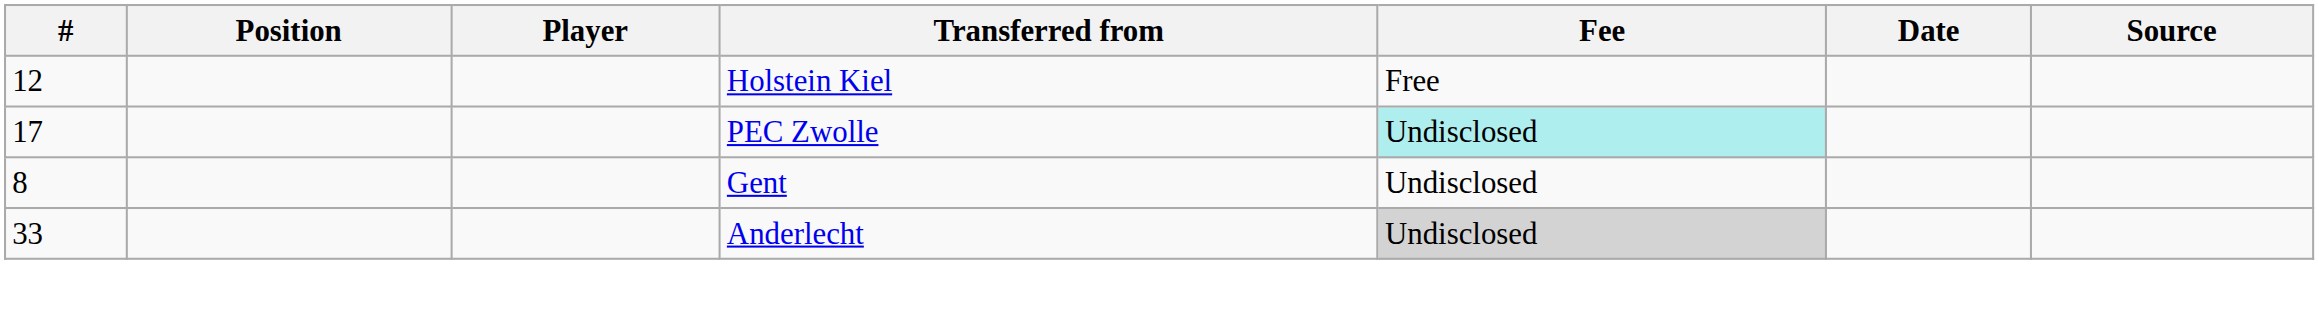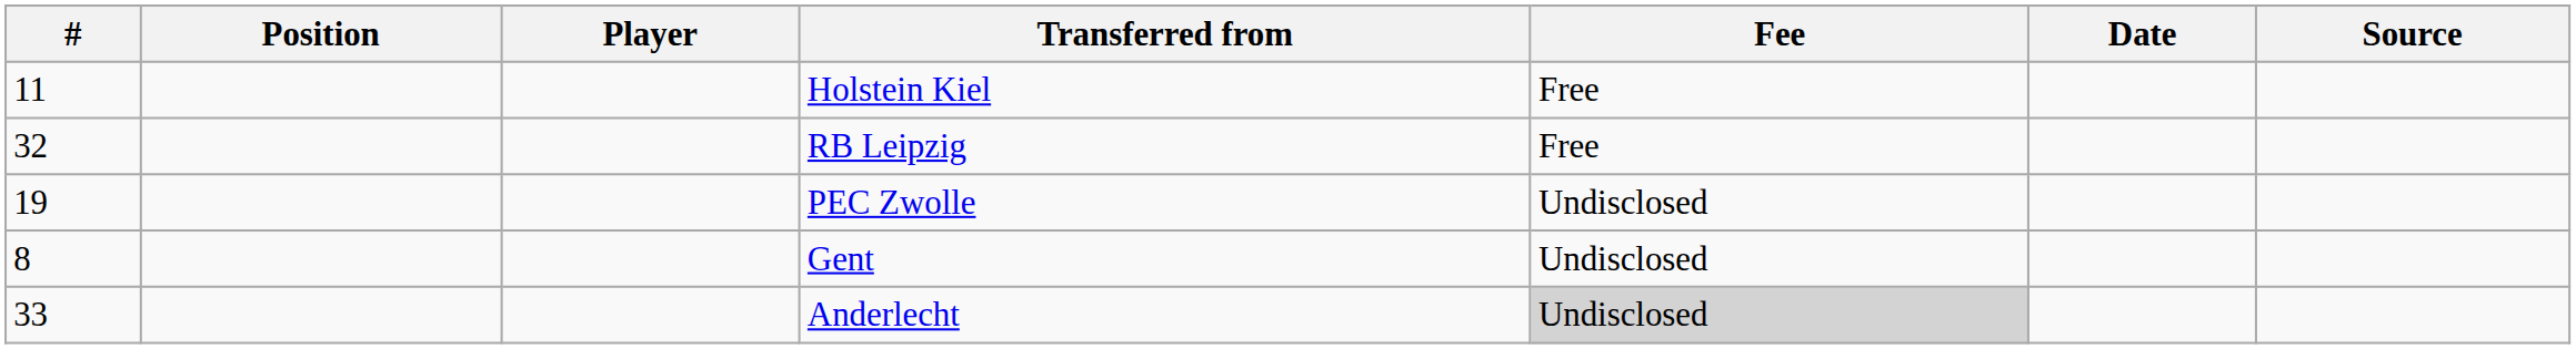Holstein Kiel | #: 12 -> 11
+ row: 32 | RB Leipzig | Free
PEC Zwolle | #: 17 -> 19
PEC Zwolle | Fee: paleturquoise background -> no background
